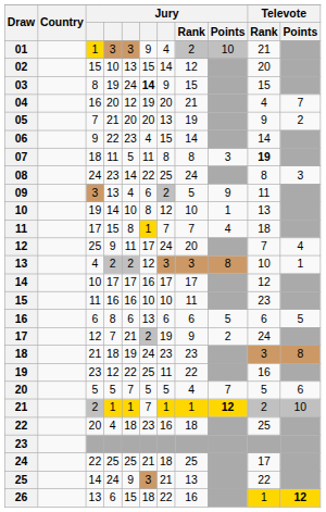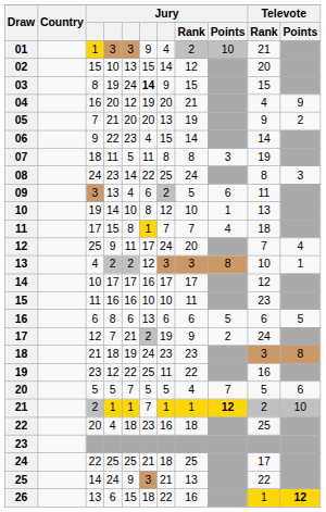04 | Televote / Points: 7 -> 9
07 | Televote / Rank: bold -> normal
09 | Jury / Points: 9 -> 6
